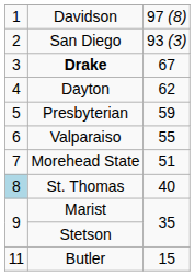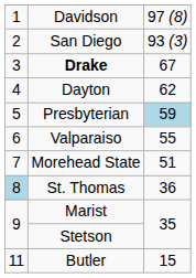Presbyterian | column 3: no background -> lightblue background
St. Thomas | column 3: 40 -> 36
